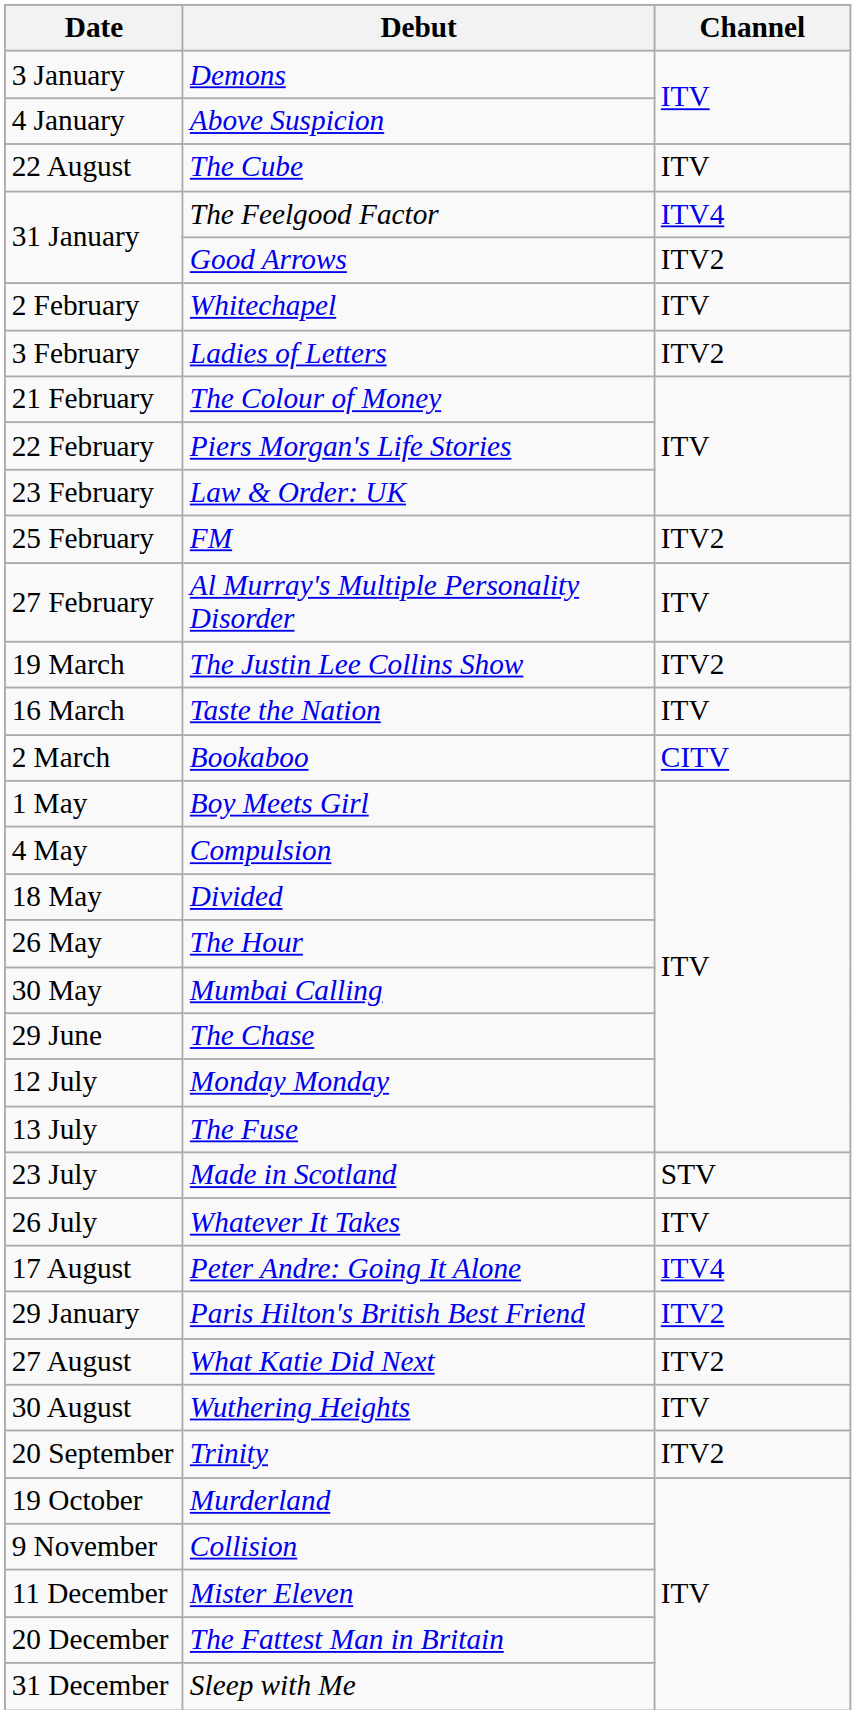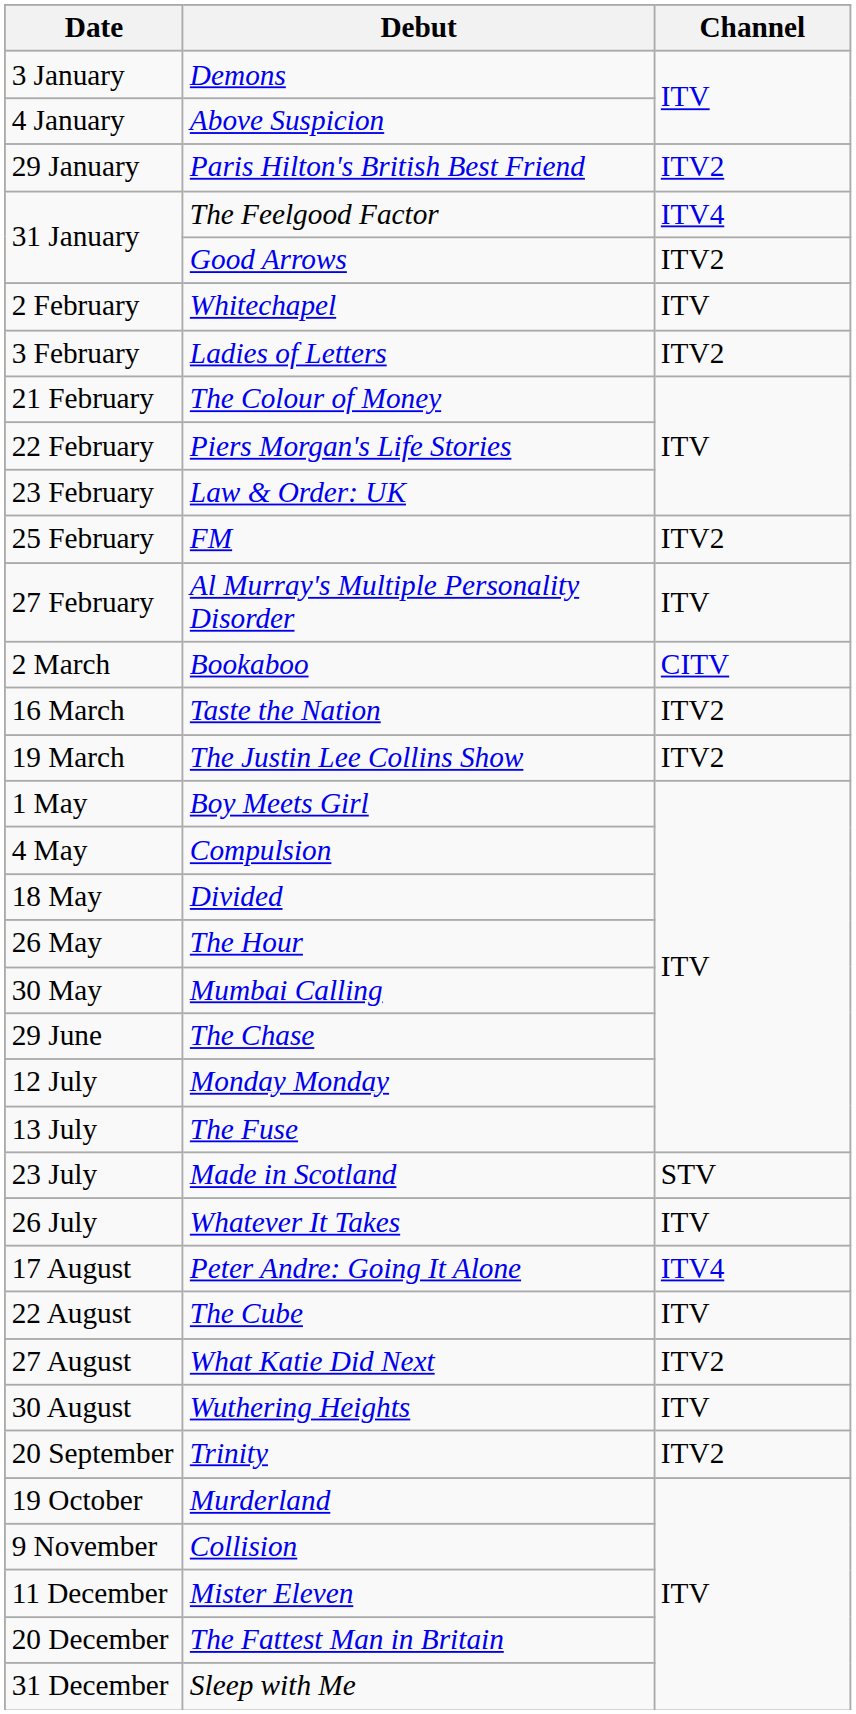rows swapped: Paris Hilton's British Best Friend <-> The Cube
rows swapped: Bookaboo <-> The Justin Lee Collins Show
Taste the Nation | Channel: ITV -> ITV2
